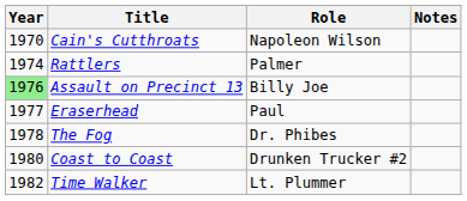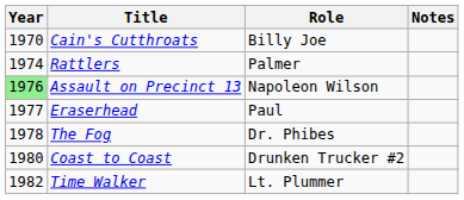Cain's Cutthroats | Role: Napoleon Wilson -> Billy Joe
Assault on Precinct 13 | Role: Billy Joe -> Napoleon Wilson
